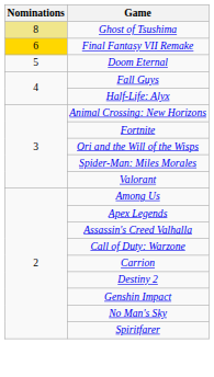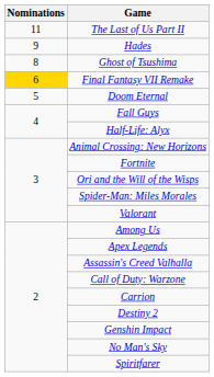+ row: 11 | The Last of Us Part II
+ row: 9 | Hades
Ghost of Tsushima | Nominations: khaki background -> no background
